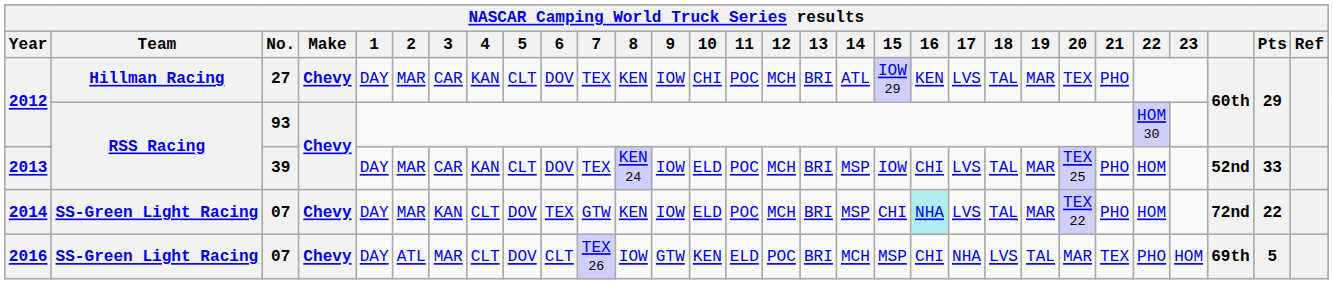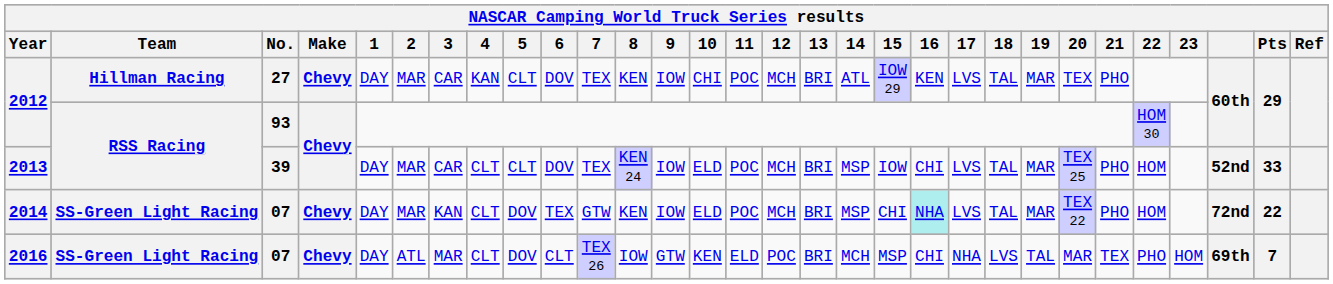2013 | 4: KAN -> CLT
2016 | Pts: 5 -> 7
